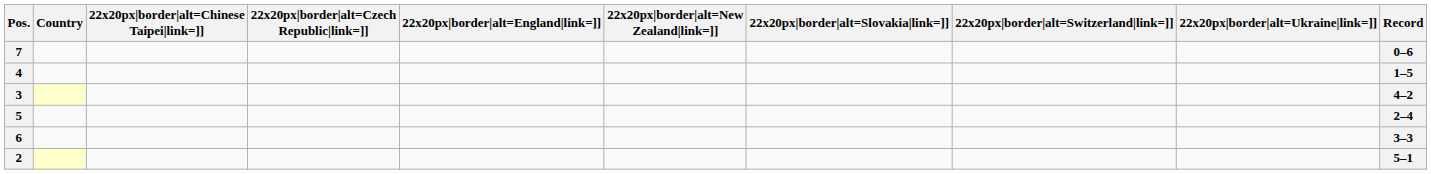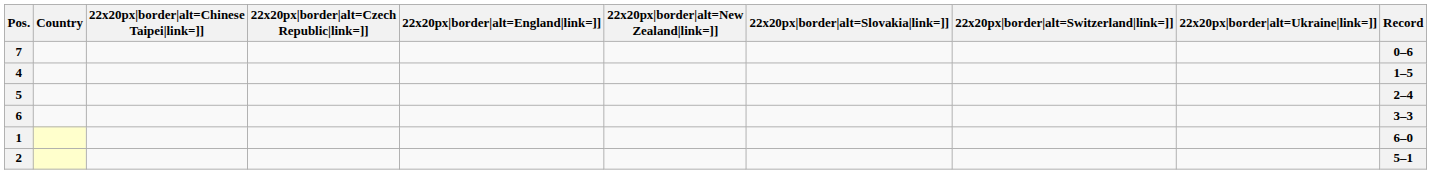- row: 3 | 4–2
+ row: 1 | 6–0
